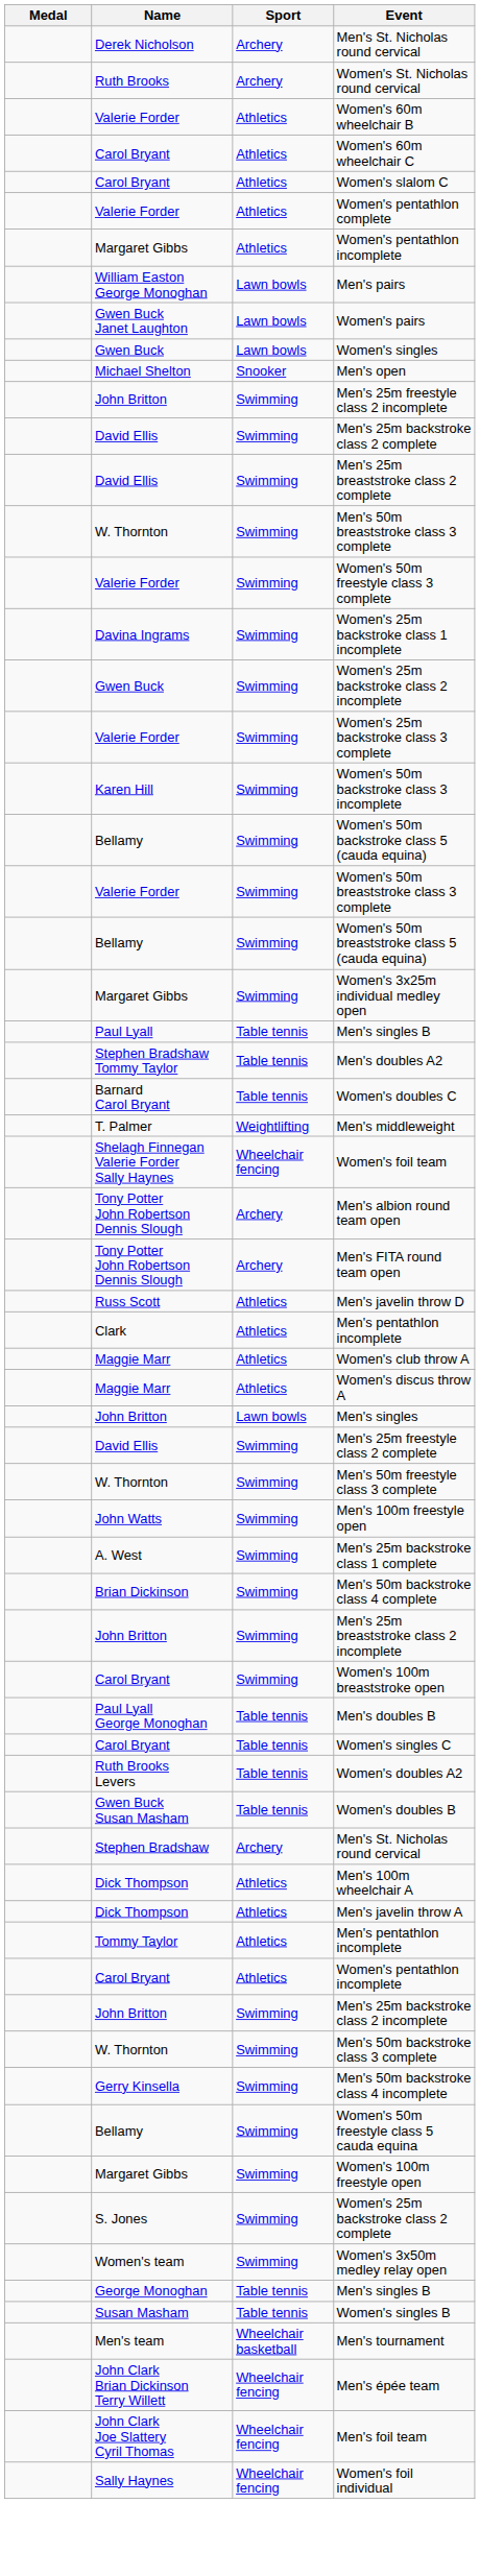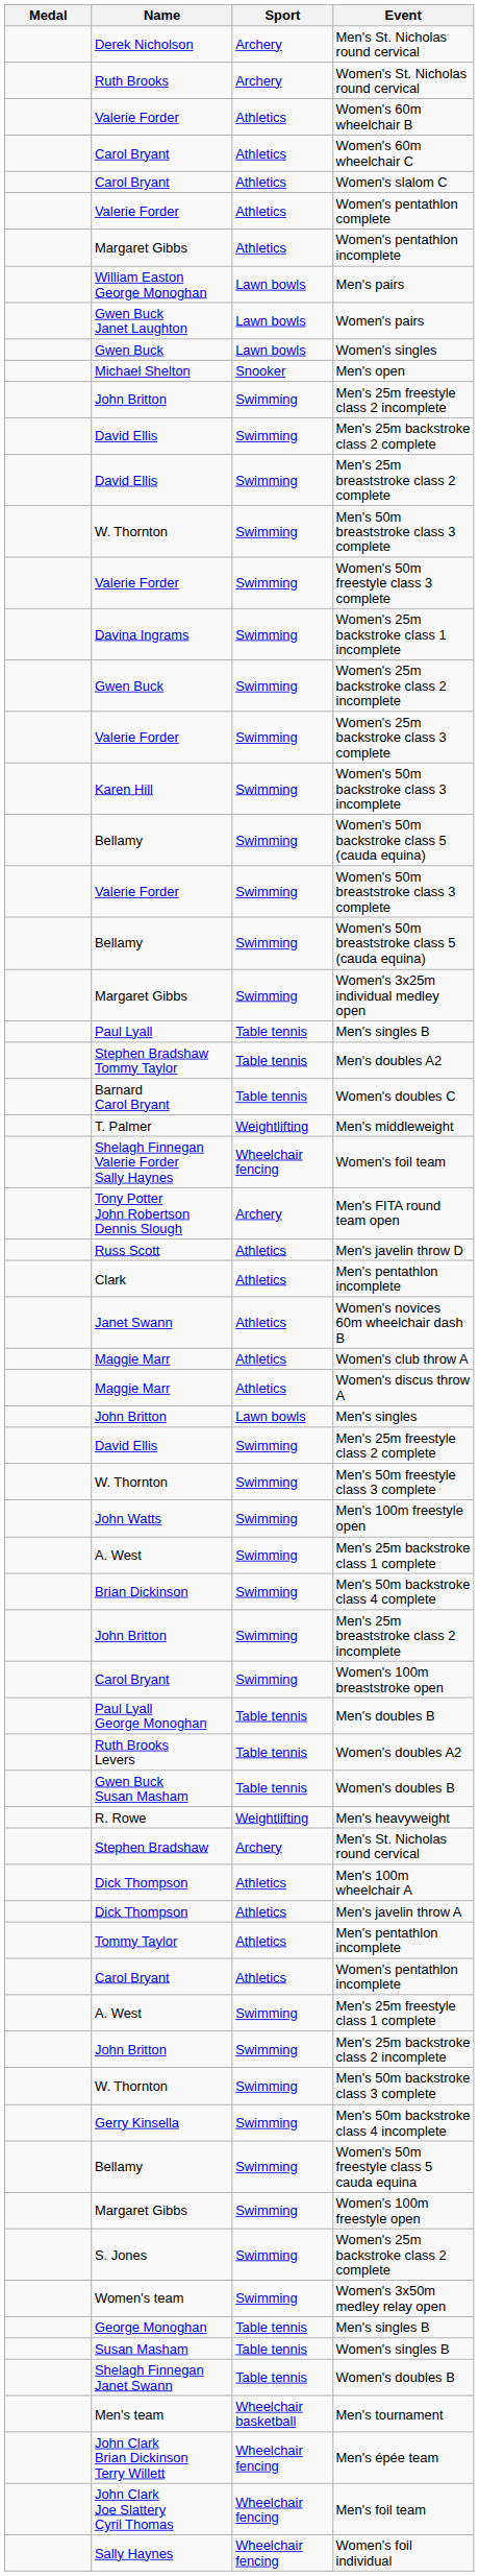- row: Tony Potter John Robertson Dennis Slough | Archery | Men's albion round team open
+ row: Janet Swann | Athletics | Women's novices 60m wheelchair dash B
- row: Carol Bryant | Table tennis | Women's singles C
+ row: R. Rowe | Weightlifting | Men's heavyweight
+ row: A. West | Swimming | Men's 25m freestyle class 1 complete
+ row: Shelagh Finnegan Janet Swann | Table tennis | Women's doubles B
